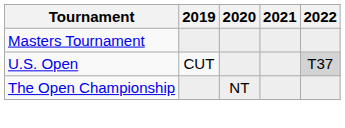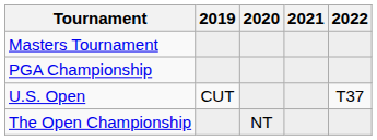+ row: PGA Championship
U.S. Open | 2022: lightgrey background -> no background
